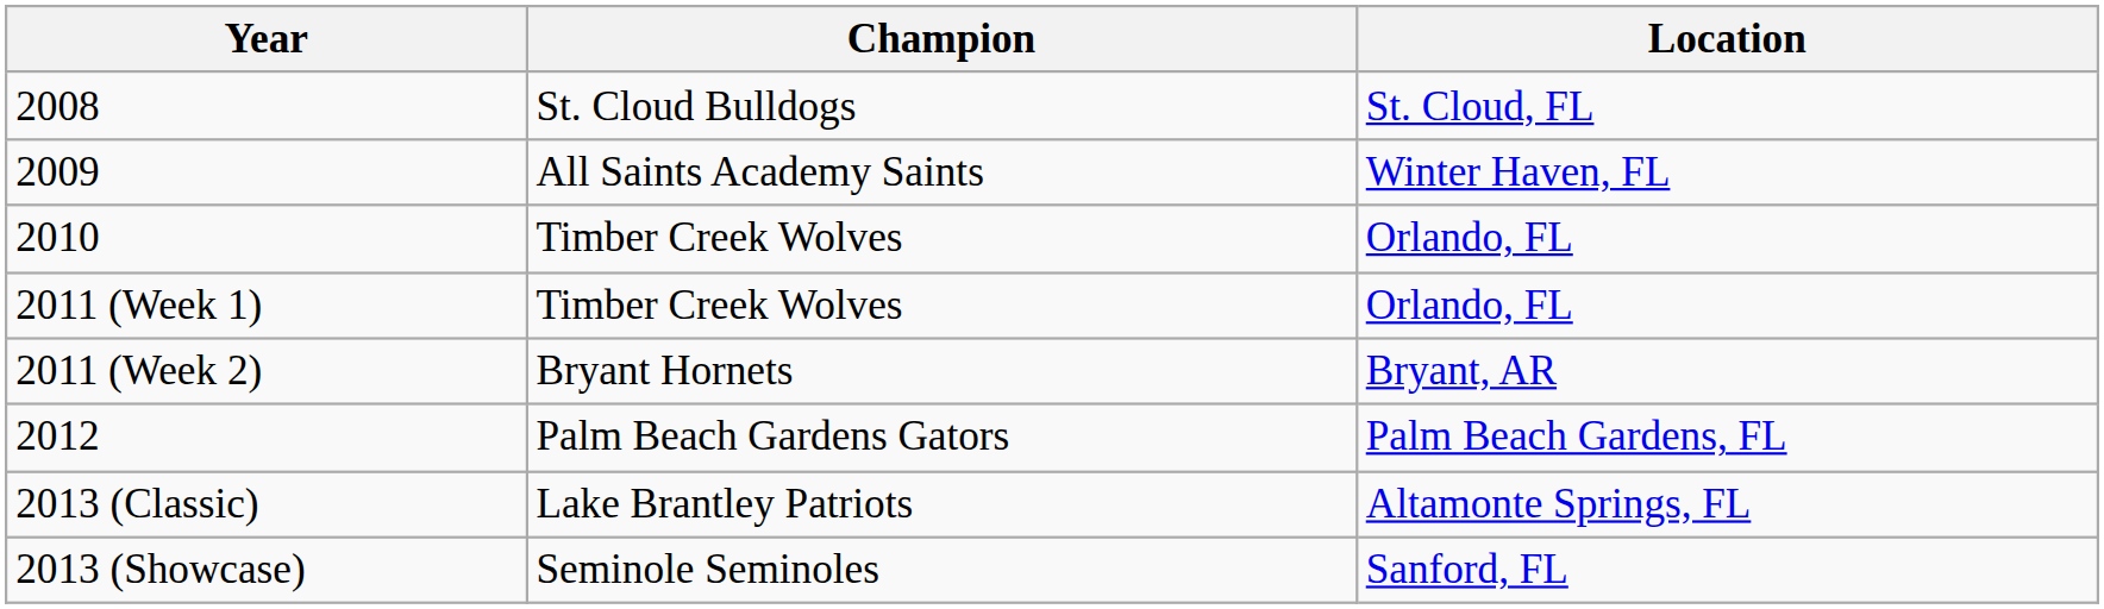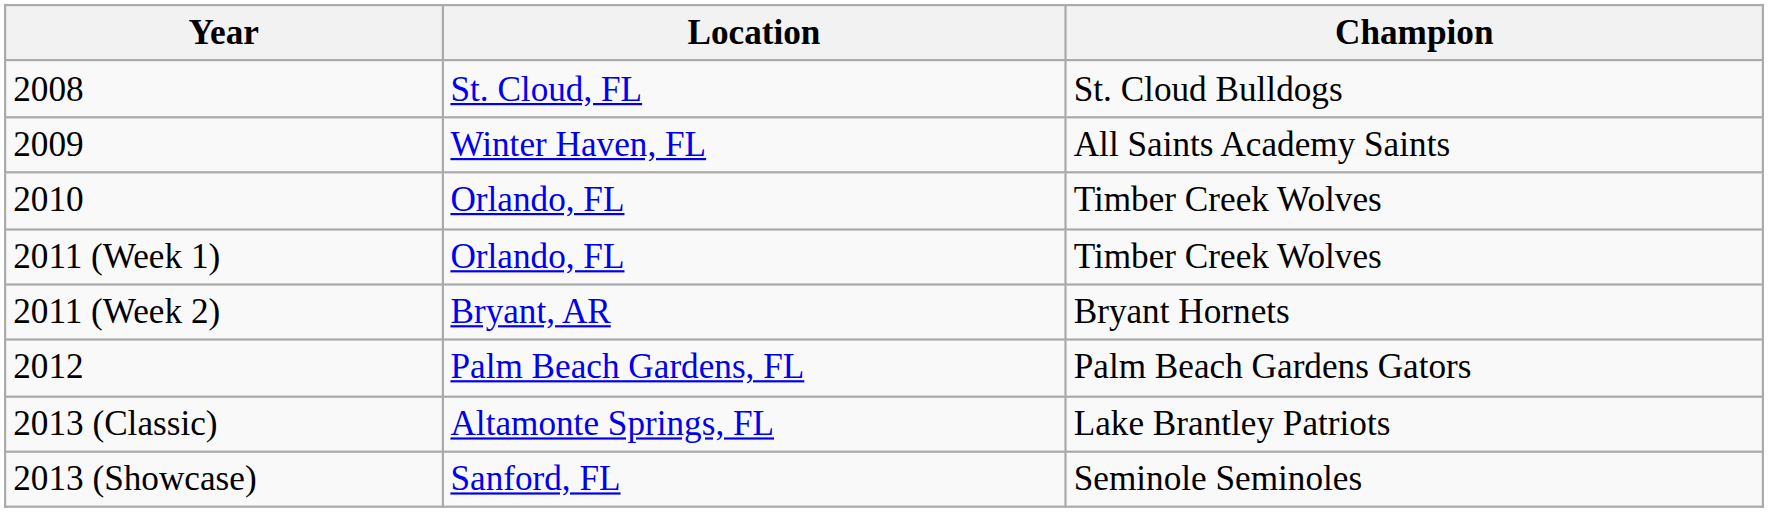columns swapped: Champion <-> Location
